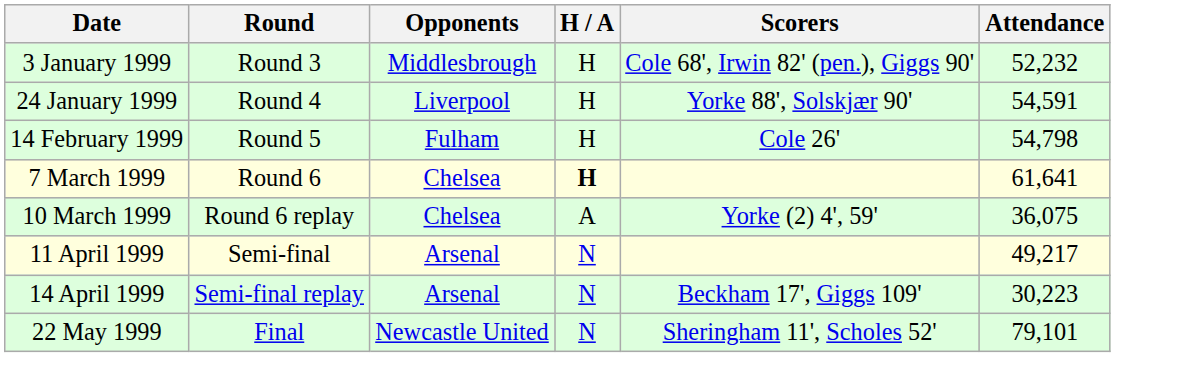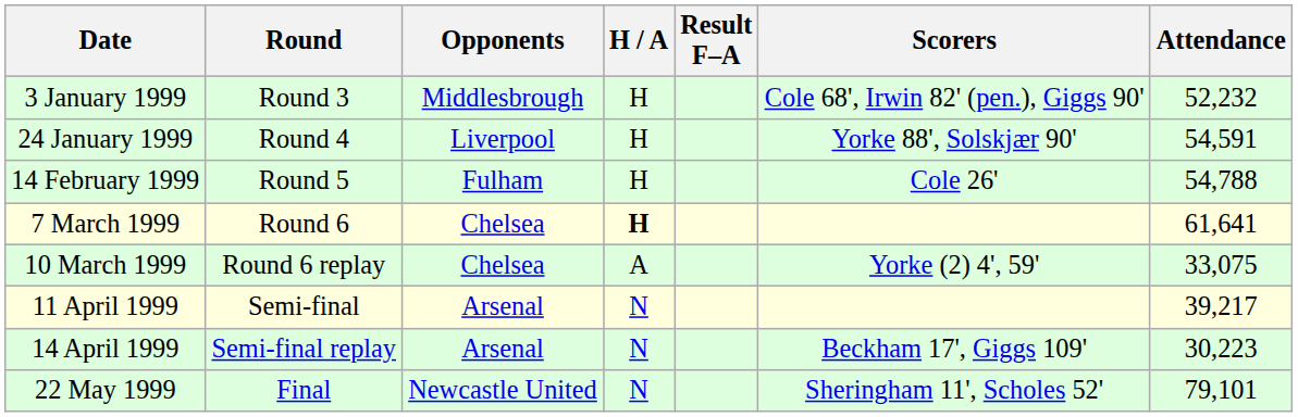+ column: Result F–A
14 February 1999 | Attendance: 54,798 -> 54,788
10 March 1999 | Attendance: 36,075 -> 33,075
11 April 1999 | Attendance: 49,217 -> 39,217
